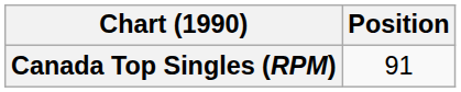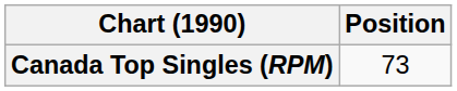Canada Top Singles (RPM) | Position: 91 -> 73
